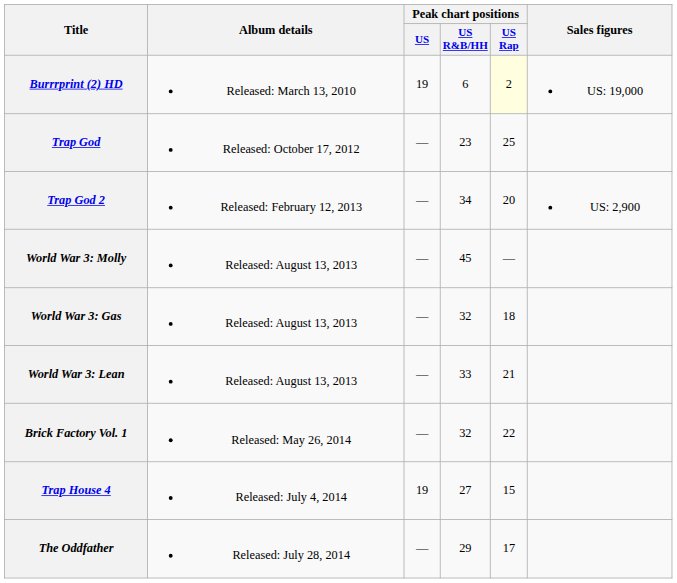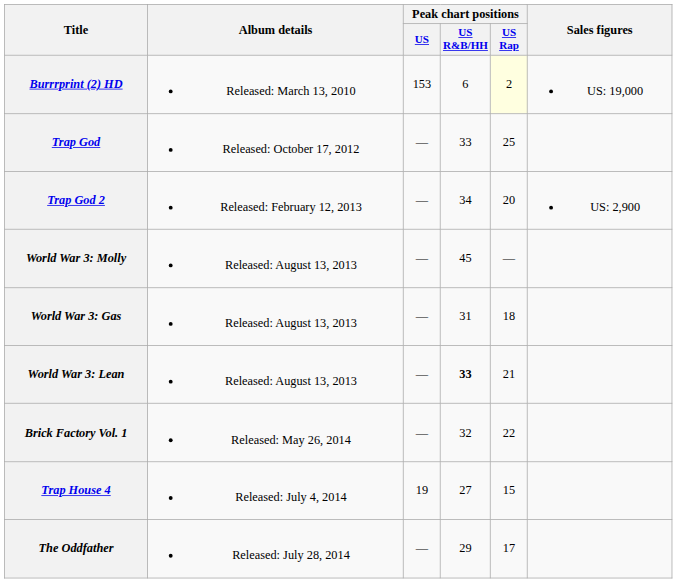Burrrprint (2) HD | Peak chart positions / US: 19 -> 153
Trap God | Peak chart positions / US R&B/HH: 23 -> 33
World War 3: Gas | Peak chart positions / US R&B/HH: 32 -> 31
World War 3: Lean | Peak chart positions / US R&B/HH: normal -> bold
